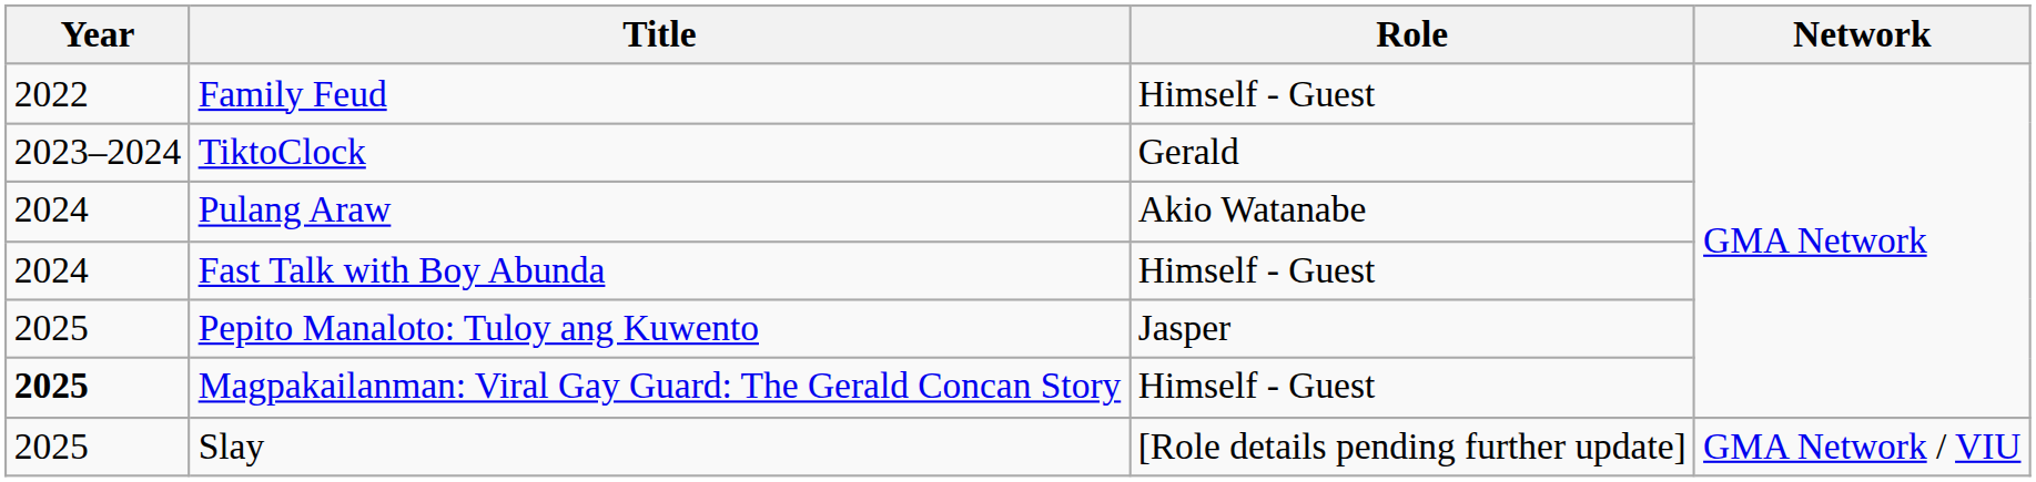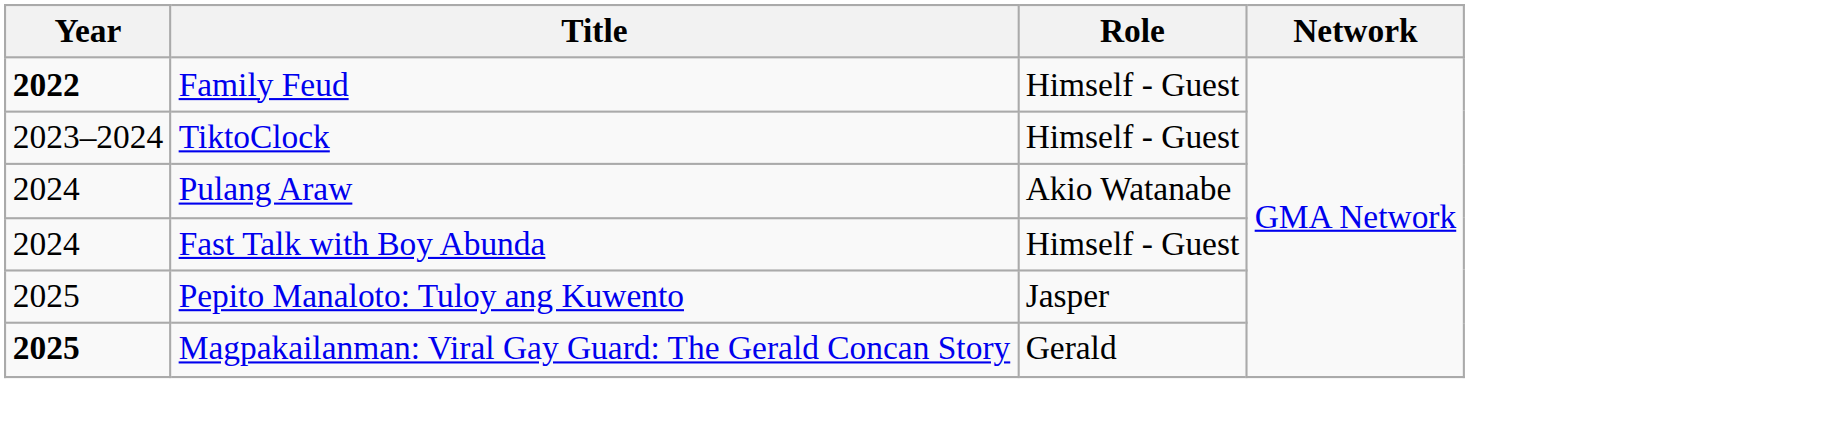Family Feud | Year: normal -> bold
TiktoClock | Role: Gerald -> Himself - Guest
Magpakailanman: Viral Gay Guard: The Gerald Concan Story | Role: Himself - Guest -> Gerald
- row: 2025 | Slay | [Role details pending further update] | GMA Network / VIU
